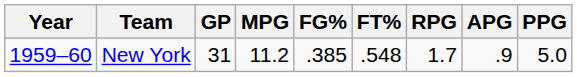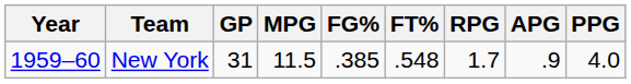New York | MPG: 11.2 -> 11.5
New York | PPG: 5.0 -> 4.0
